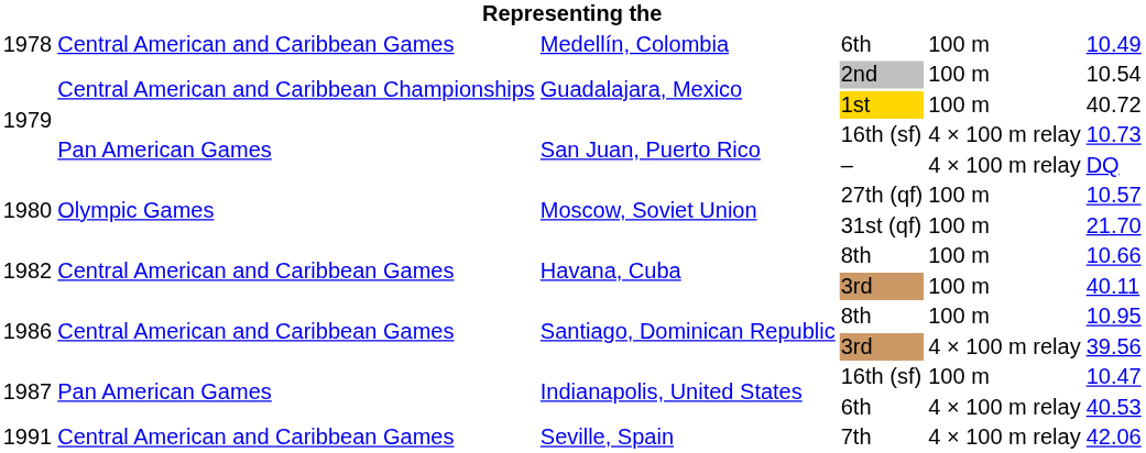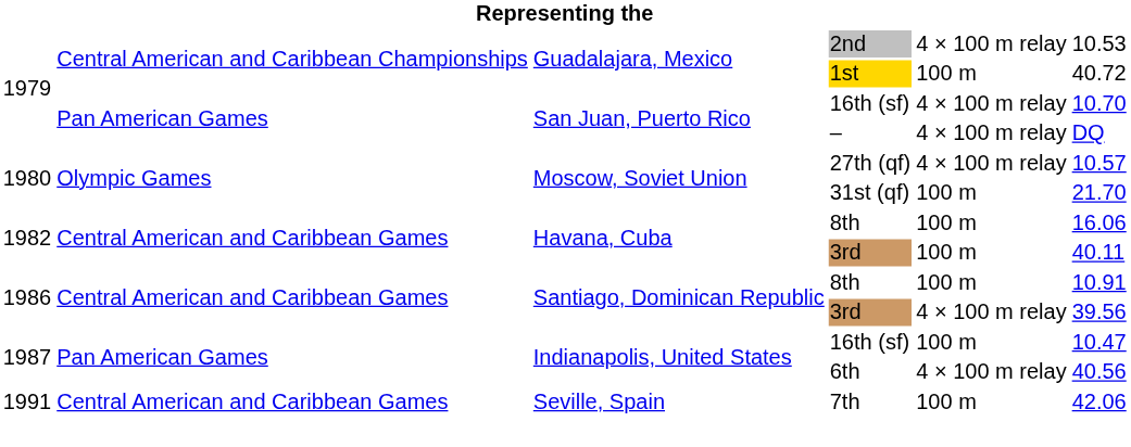- row: 1978 | Central American and Caribbean Games | Medellín, Colombia | 6th | 100 m | 10.49
2nd | column 5: 100 m -> 4 × 100 m relay
2nd | column 6: 10.54 -> 10.53
San Juan, Puerto Rico / 16th (sf) | column 6: 10.73 -> 10.70
27th (qf) | column 5: 100 m -> 4 × 100 m relay
Havana, Cuba / 8th | column 6: 10.66 -> 16.06
Santiago, Dominican Republic / 8th | column 6: 10.95 -> 10.91
Indianapolis, United States / 6th | column 6: 40.53 -> 40.56
7th | column 5: 4 × 100 m relay -> 100 m
